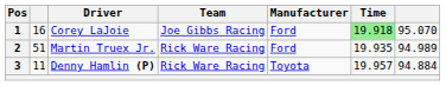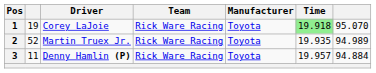1 | column 2: 16 -> 19
1 | Team: Joe Gibbs Racing -> Rick Ware Racing
1 | Manufacturer: Ford -> Toyota
2 | column 2: 51 -> 52
2 | Manufacturer: Ford -> Toyota
